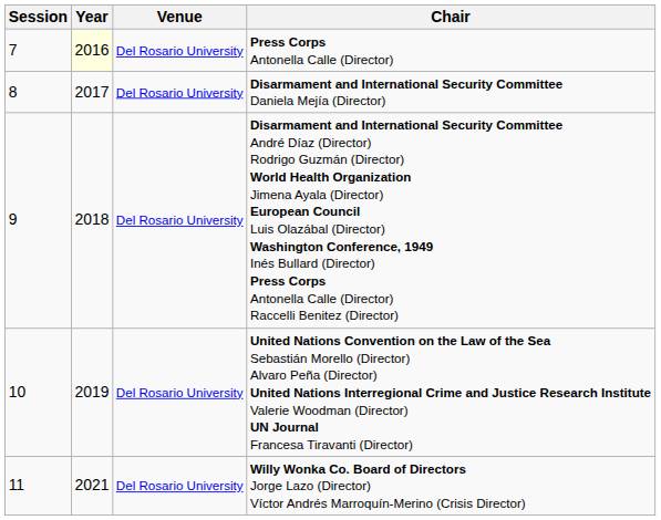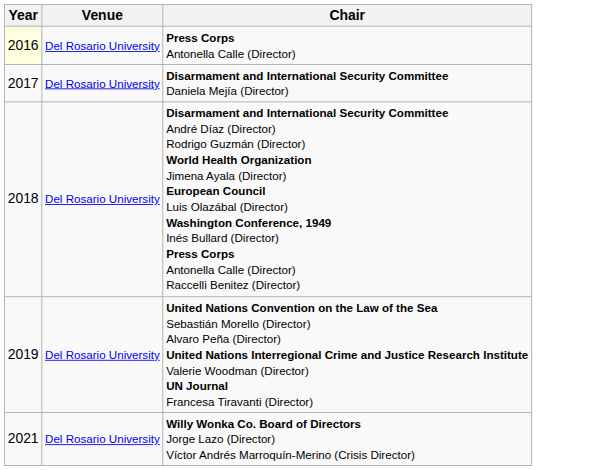- column: Session | 7 | 8 | 9 | 10 | 11
